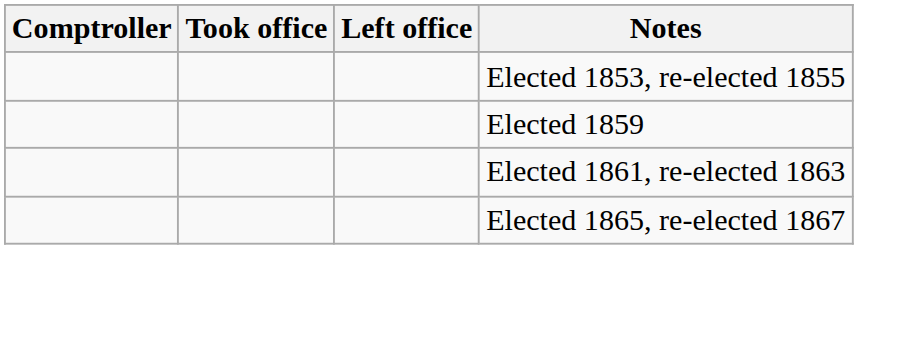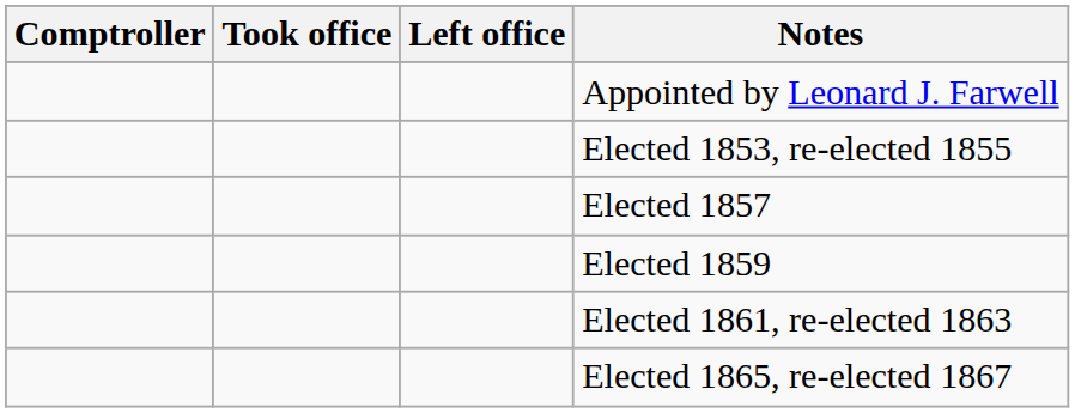+ row: Appointed by Leonard J. Farwell
+ row: Elected 1857
